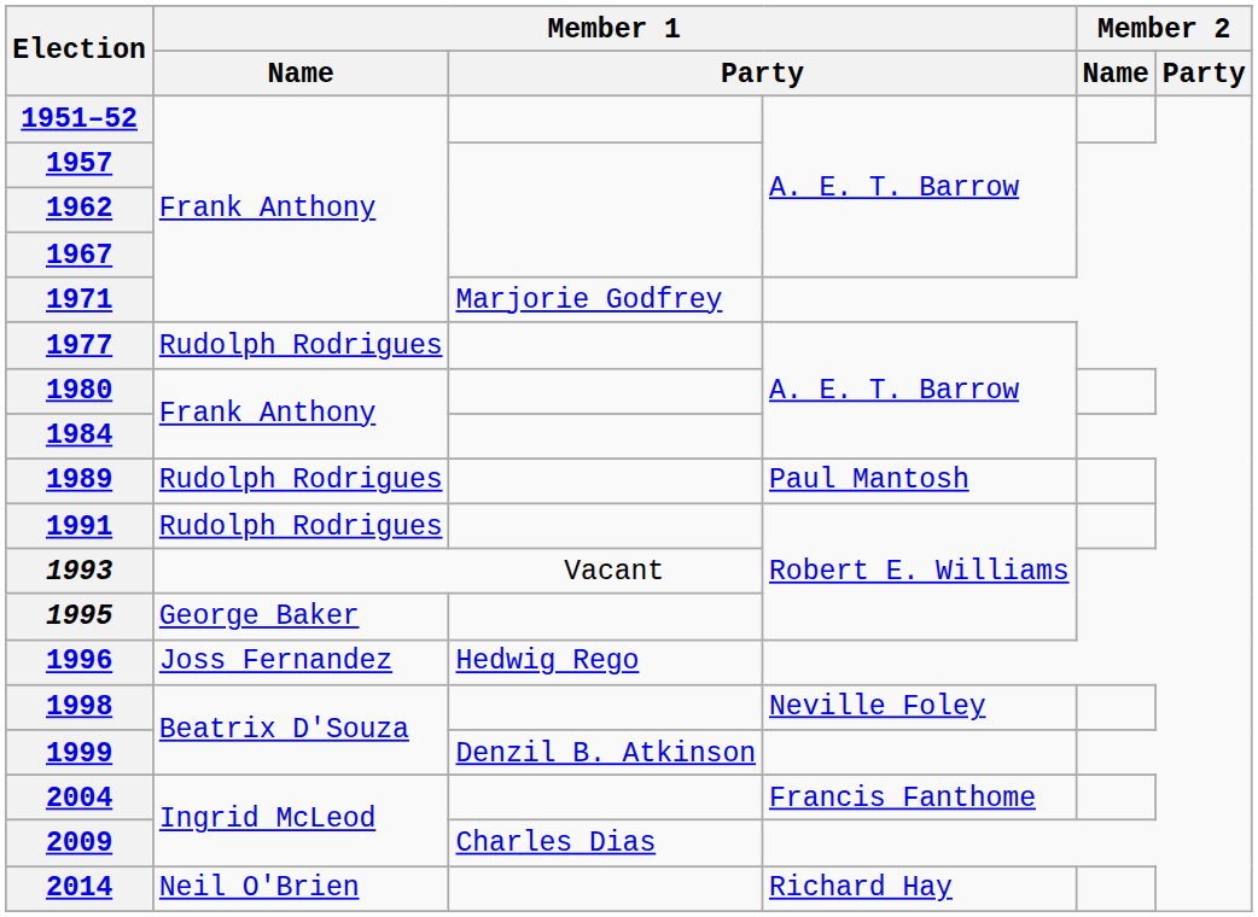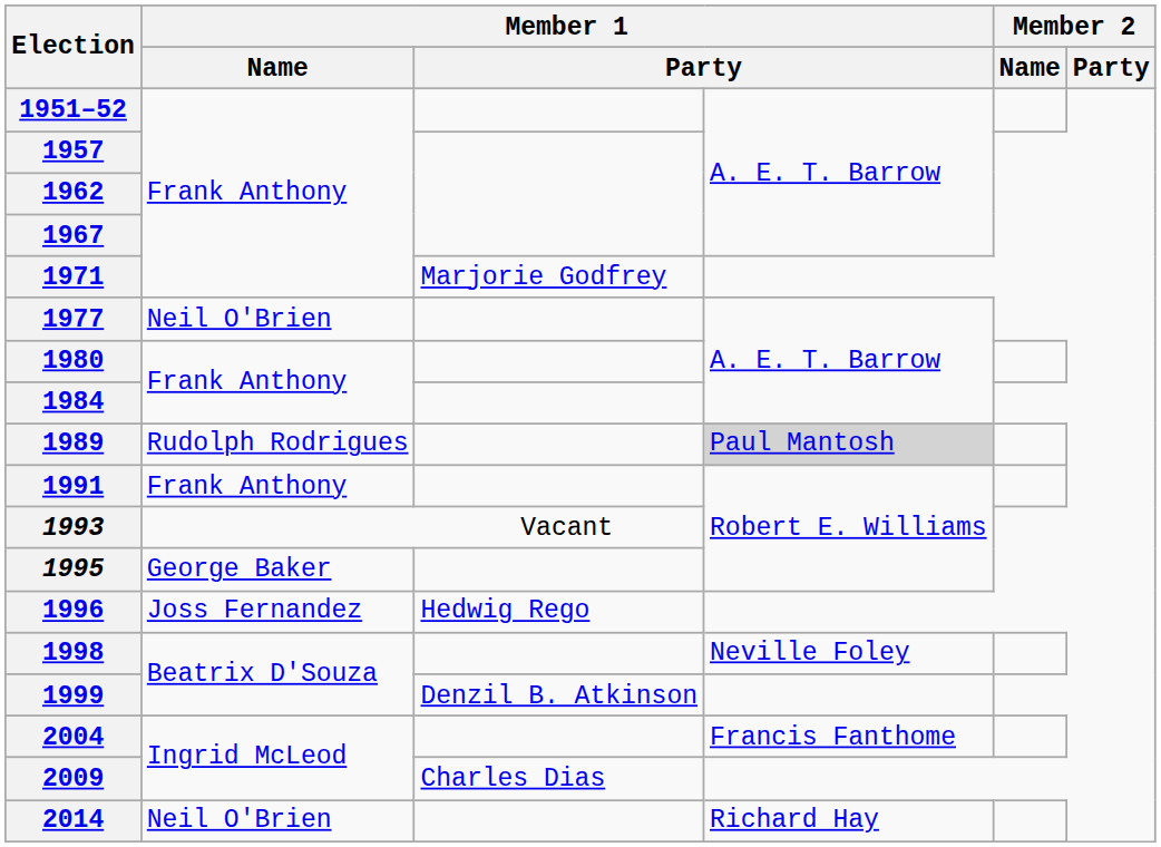1977 | Member 1 / Name: Rudolph Rodrigues -> Neil O'Brien
1989 | column 4: no background -> lightgrey background
1991 | Member 1 / Name: Rudolph Rodrigues -> Frank Anthony
